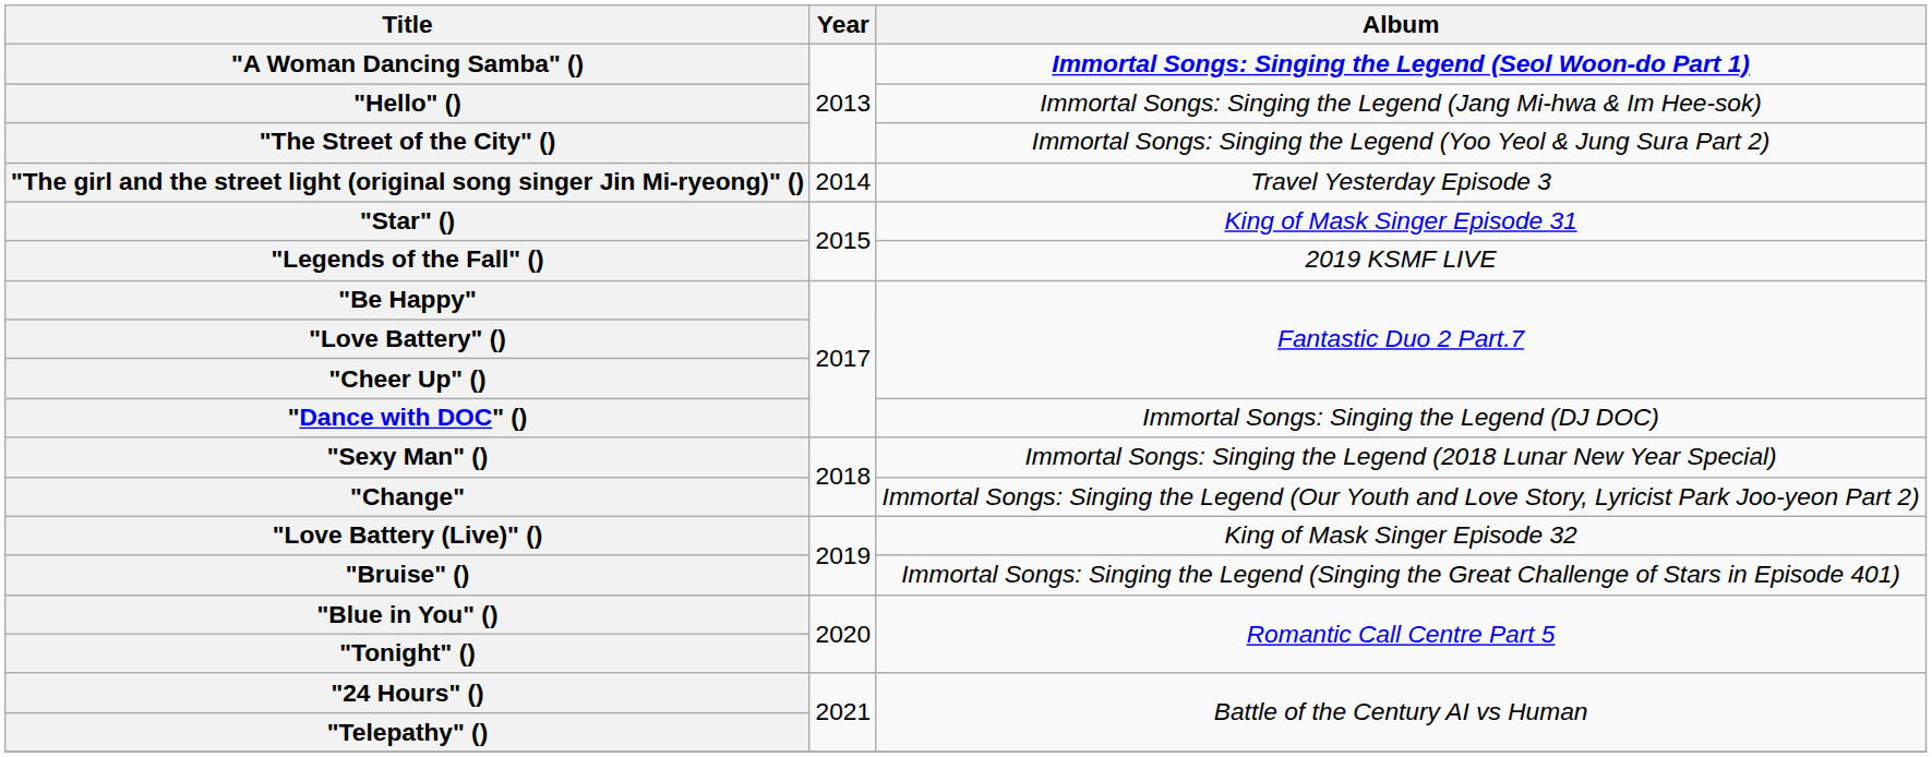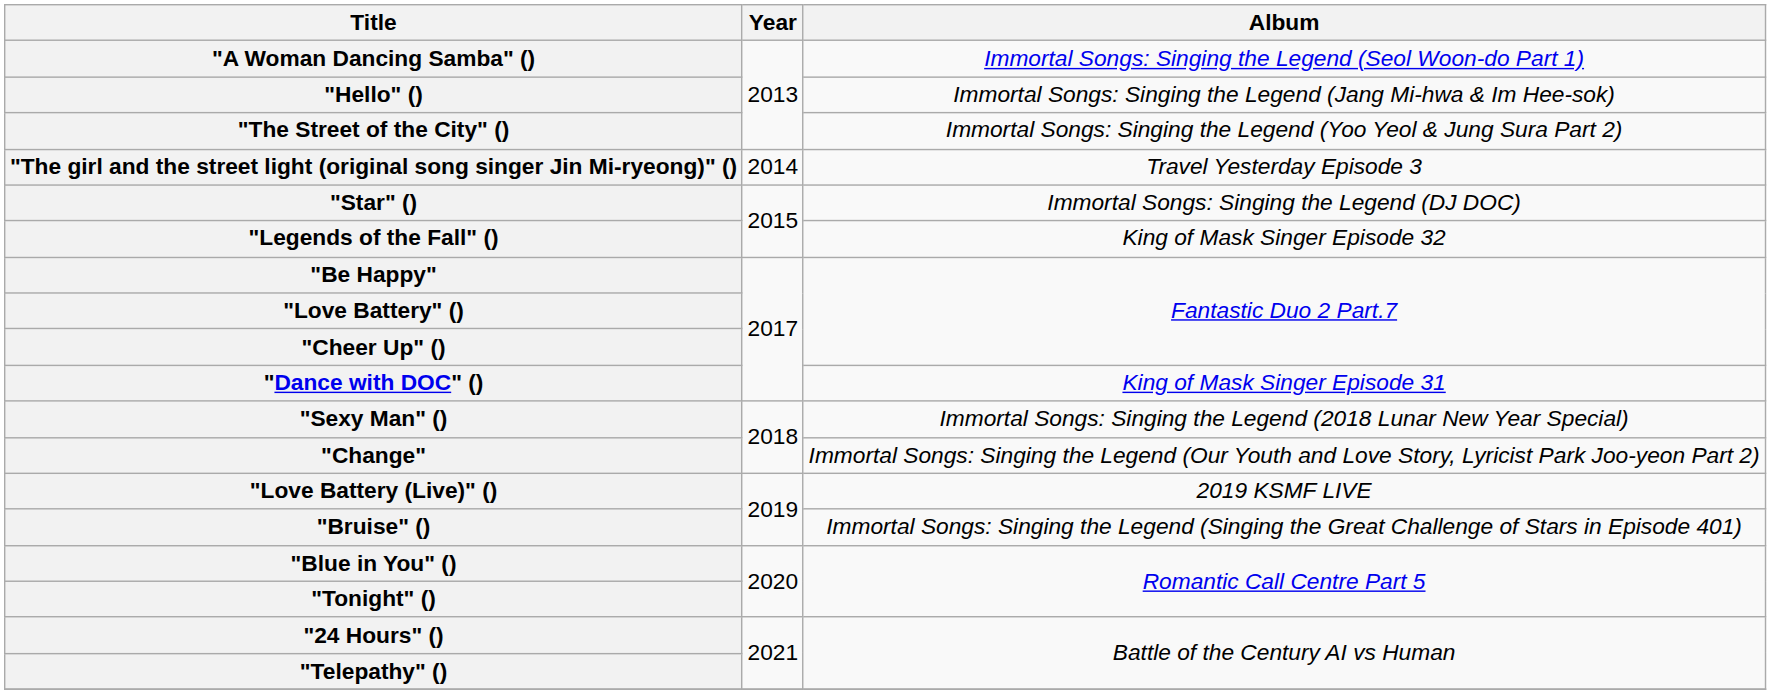"A Woman Dancing Samba" () | Album: bold -> normal
"Star" () | Album: King of Mask Singer Episode 31 -> Immortal Songs: Singing the Legend (DJ DOC)
"Legends of the Fall" () | Album: 2019 KSMF LIVE -> King of Mask Singer Episode 32
"Dance with DOC" () | Album: Immortal Songs: Singing the Legend (DJ DOC) -> King of Mask Singer Episode 31
"Love Battery (Live)" () | Album: King of Mask Singer Episode 32 -> 2019 KSMF LIVE
